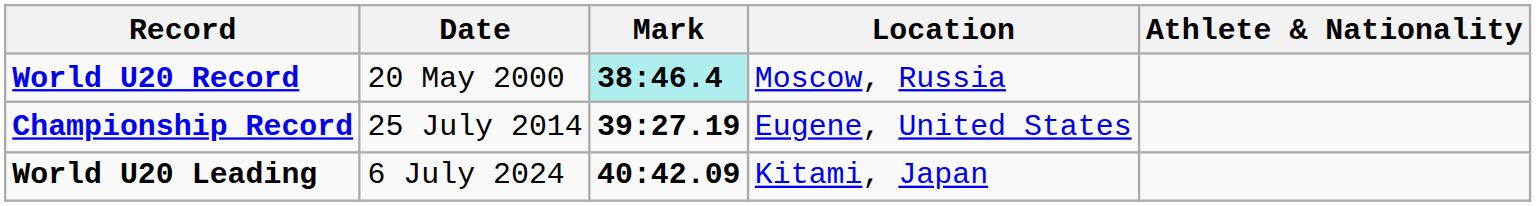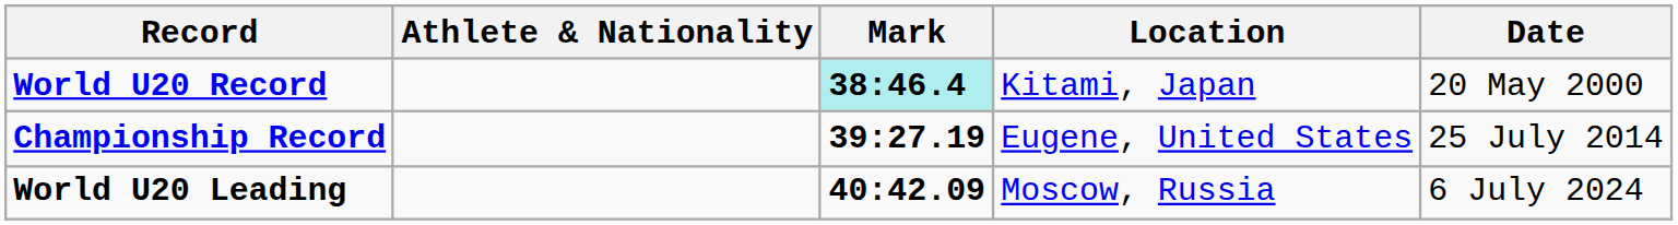columns swapped: Athlete & Nationality <-> Date
World U20 Record | Location: Moscow, Russia -> Kitami, Japan
World U20 Leading | Location: Kitami, Japan -> Moscow, Russia
